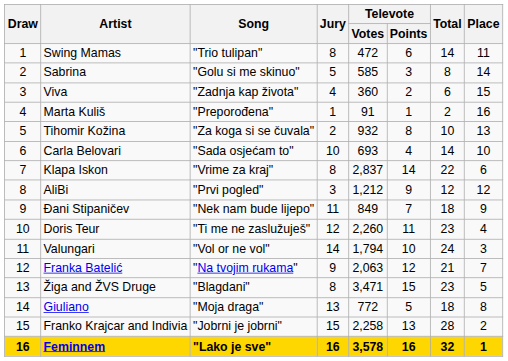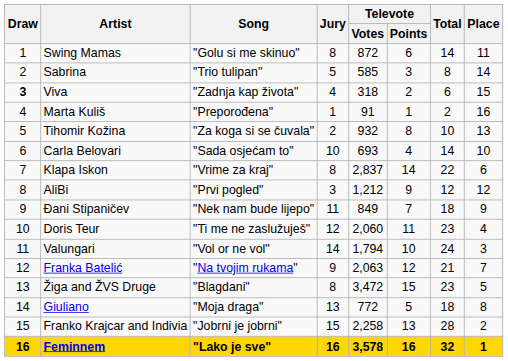Swing Mamas | Song: "Trio tulipan" -> "Golu si me skinuo"
Swing Mamas | Televote / Votes: 472 -> 872
Sabrina | Song: "Golu si me skinuo" -> "Trio tulipan"
Viva | Draw: normal -> bold
Viva | Televote / Votes: 360 -> 318
Doris Teur | Televote / Votes: 2,260 -> 2,060
Žiga and ŽVS Druge | Televote / Votes: 3,471 -> 3,472
